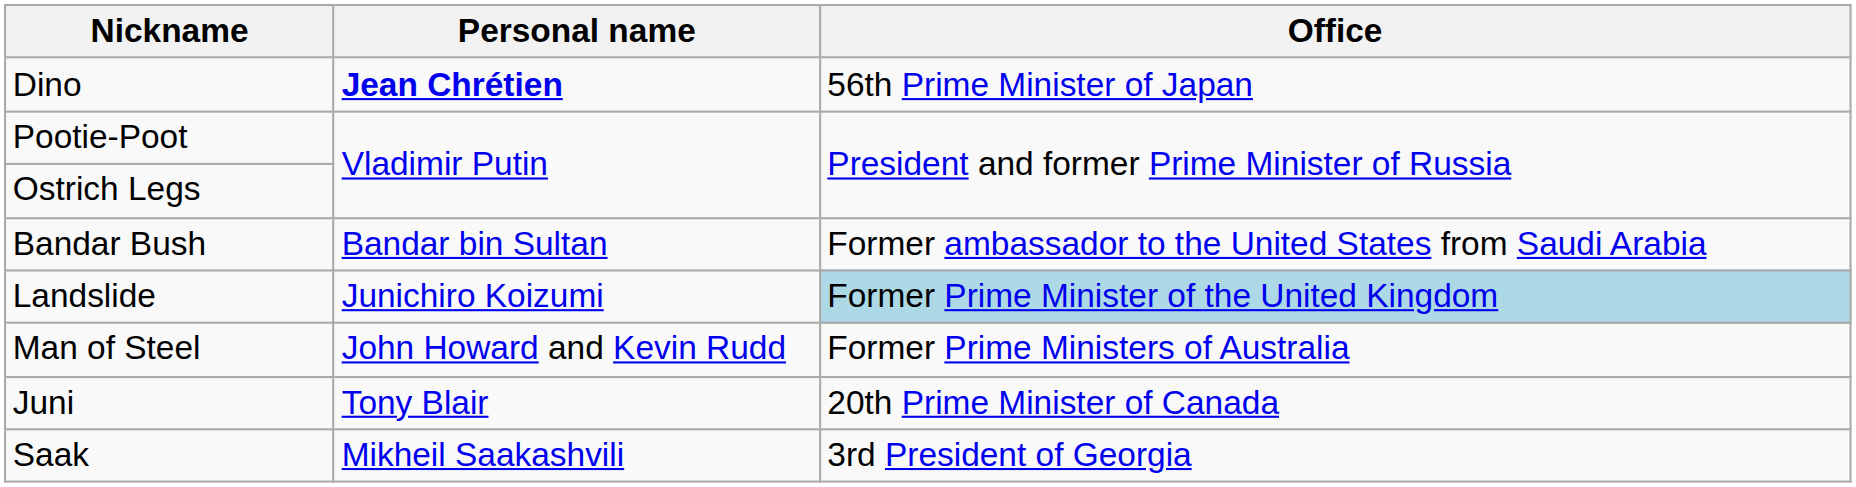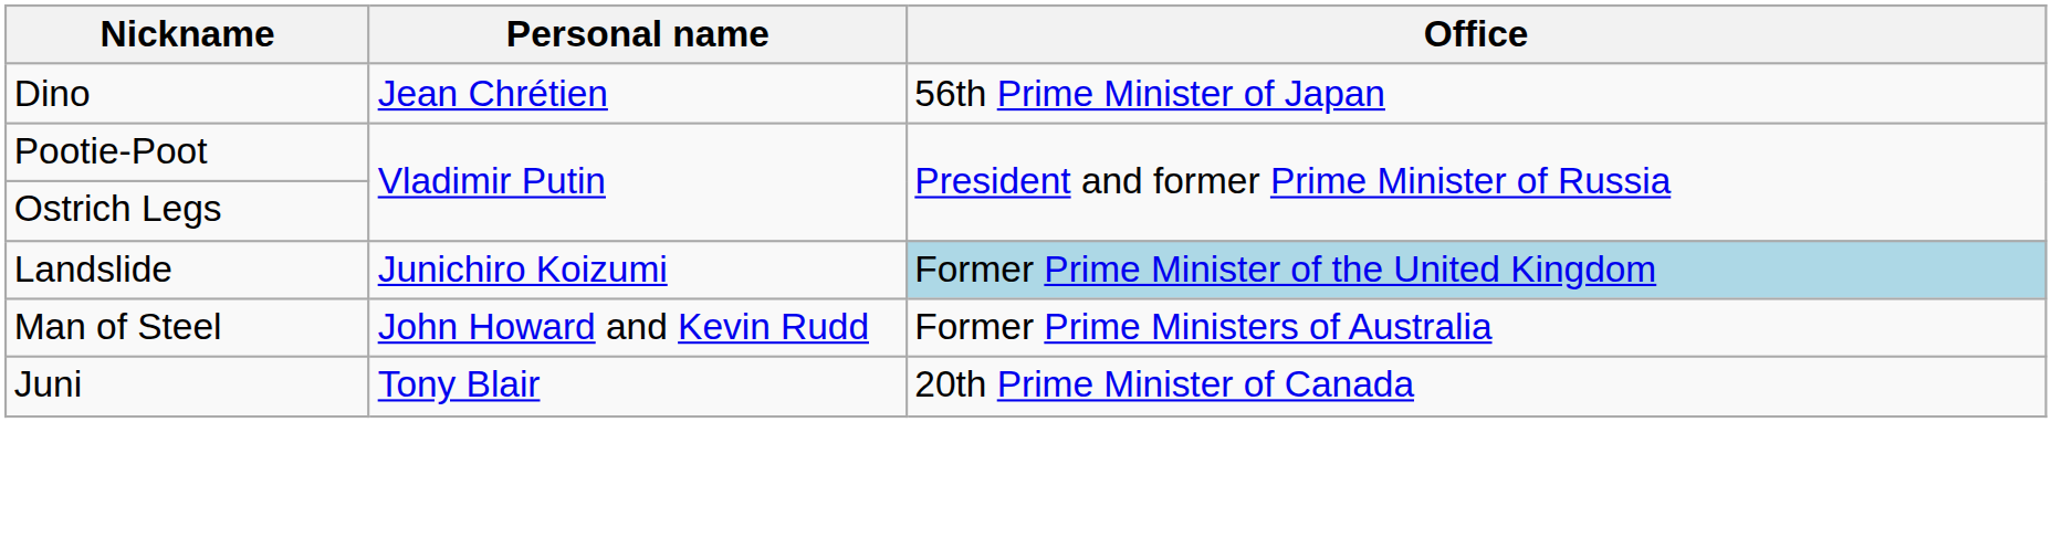Dino | Personal name: bold -> normal
- row: Bandar Bush | Bandar bin Sultan | Former ambassador to the United States from Saudi Arabia
- row: Saak | Mikheil Saakashvili | 3rd President of Georgia
